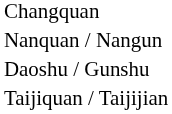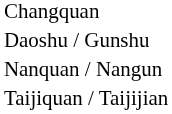rows swapped: Daoshu / Gunshu <-> Nanquan / Nangun
